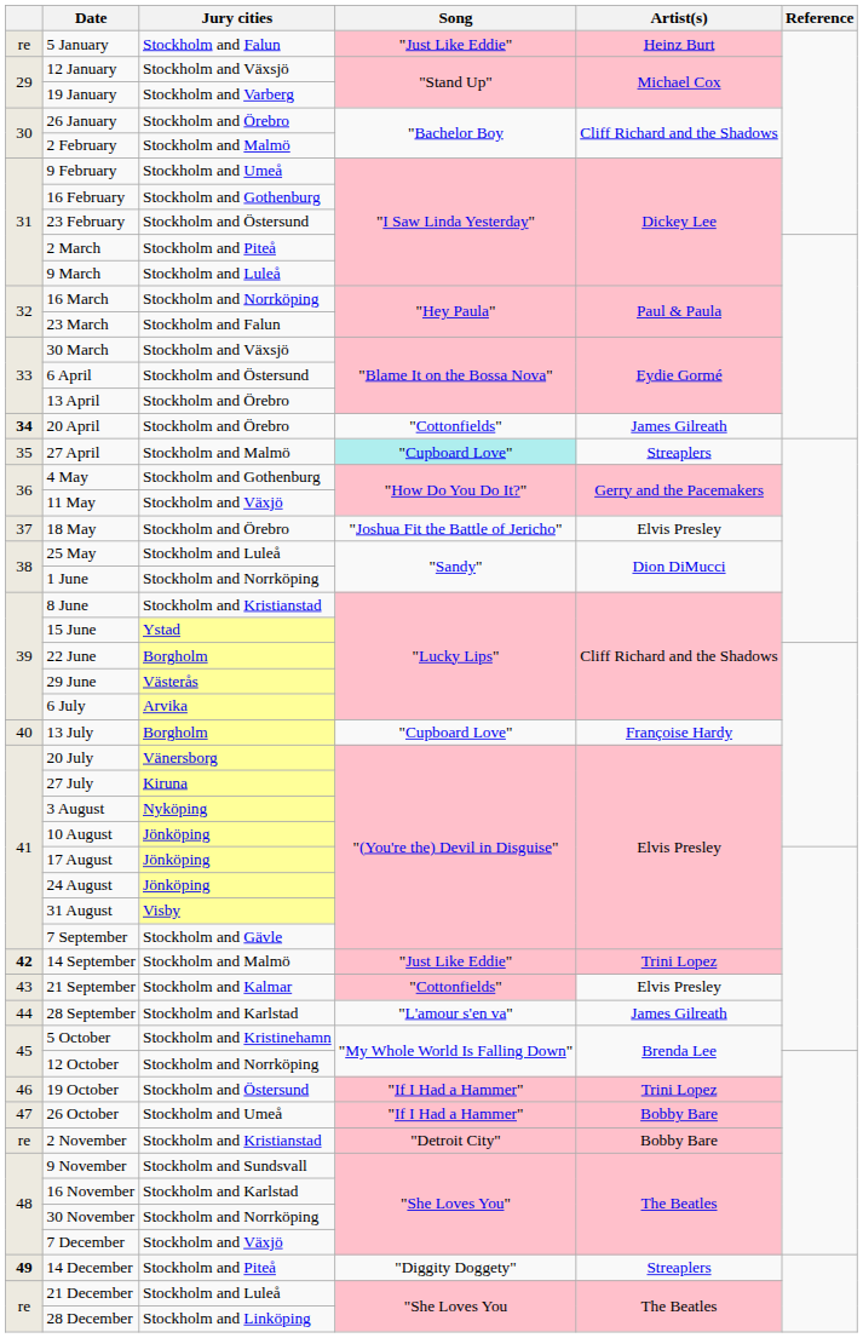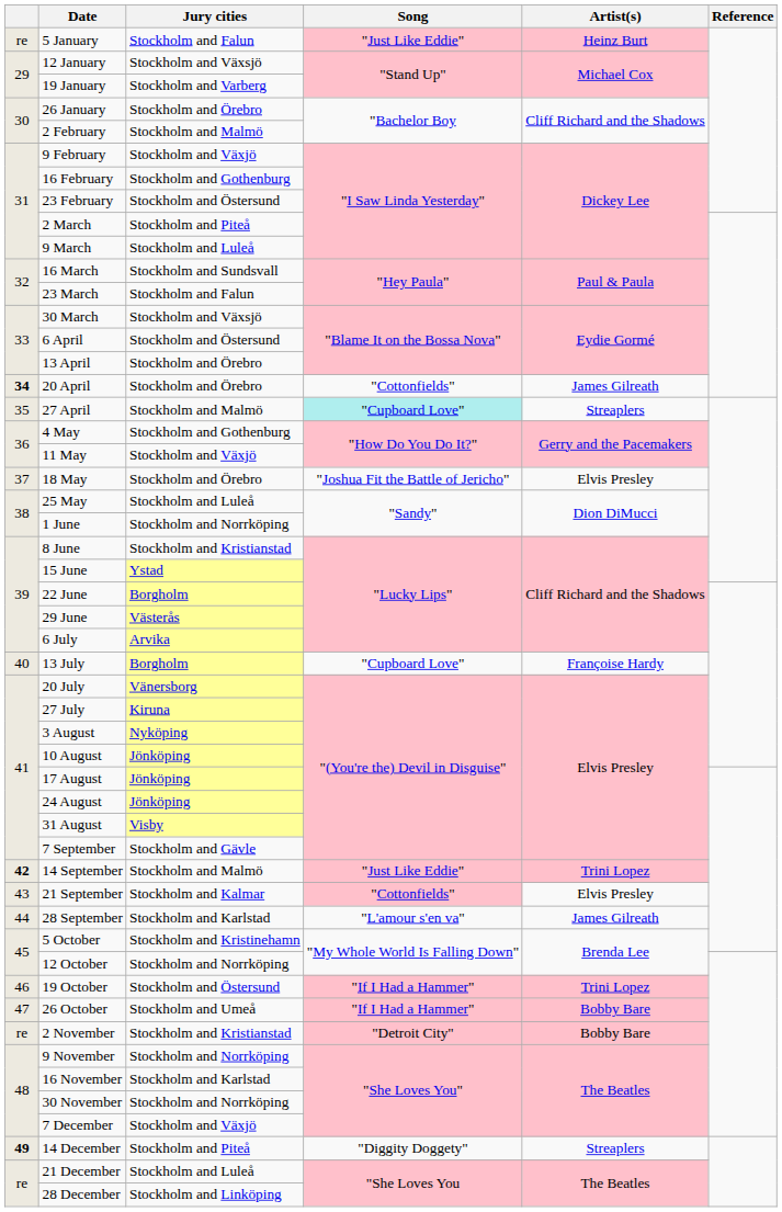9 February | Jury cities: Stockholm and Umeå -> Stockholm and Växjö
16 March | Jury cities: Stockholm and Norrköping -> Stockholm and Sundsvall
9 November | Jury cities: Stockholm and Sundsvall -> Stockholm and Norrköping
